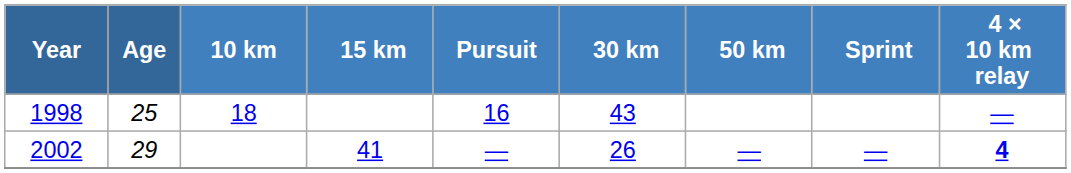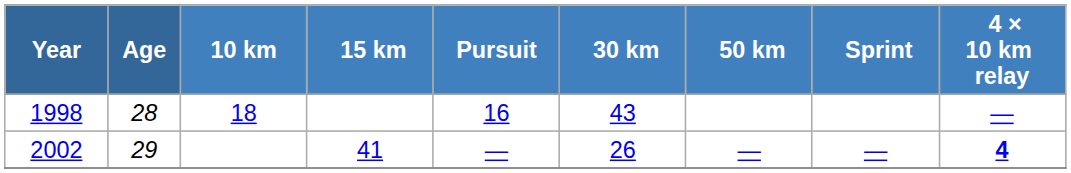1998 | Age: 25 -> 28
